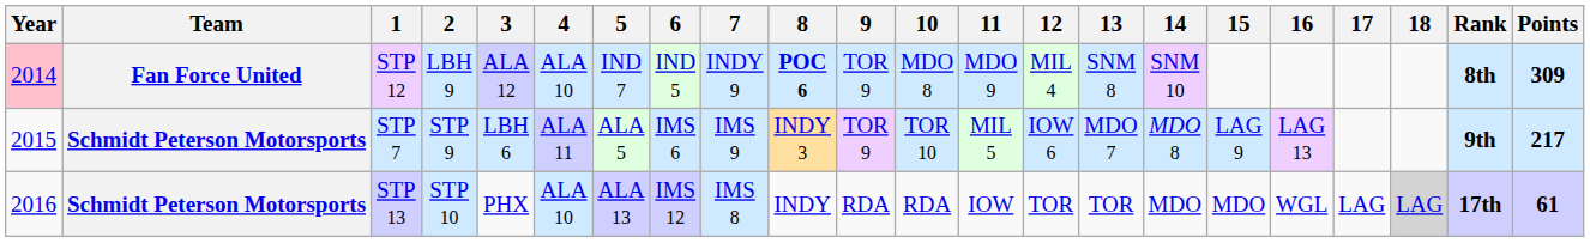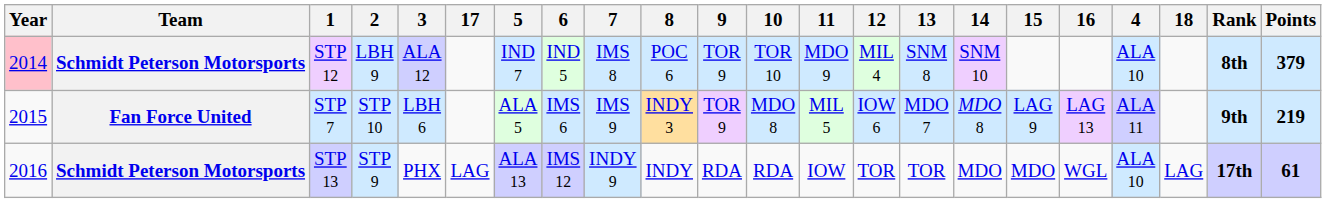columns swapped: 4 <-> 17
STP 12 | Team: Fan Force United -> Schmidt Peterson Motorsports
STP 12 | 7: INDY 9 -> IMS 8
STP 12 | 8: bold -> normal
STP 12 | 10: MDO 8 -> TOR 10
STP 12 | Points: 309 -> 379
STP 7 | Team: Schmidt Peterson Motorsports -> Fan Force United
STP 7 | 2: STP 9 -> STP 10
STP 7 | 10: TOR 10 -> MDO 8
STP 7 | Points: 217 -> 219
STP 13 | 2: STP 10 -> STP 9
STP 13 | 7: IMS 8 -> INDY 9
STP 13 | 18: lightgrey background -> no background
